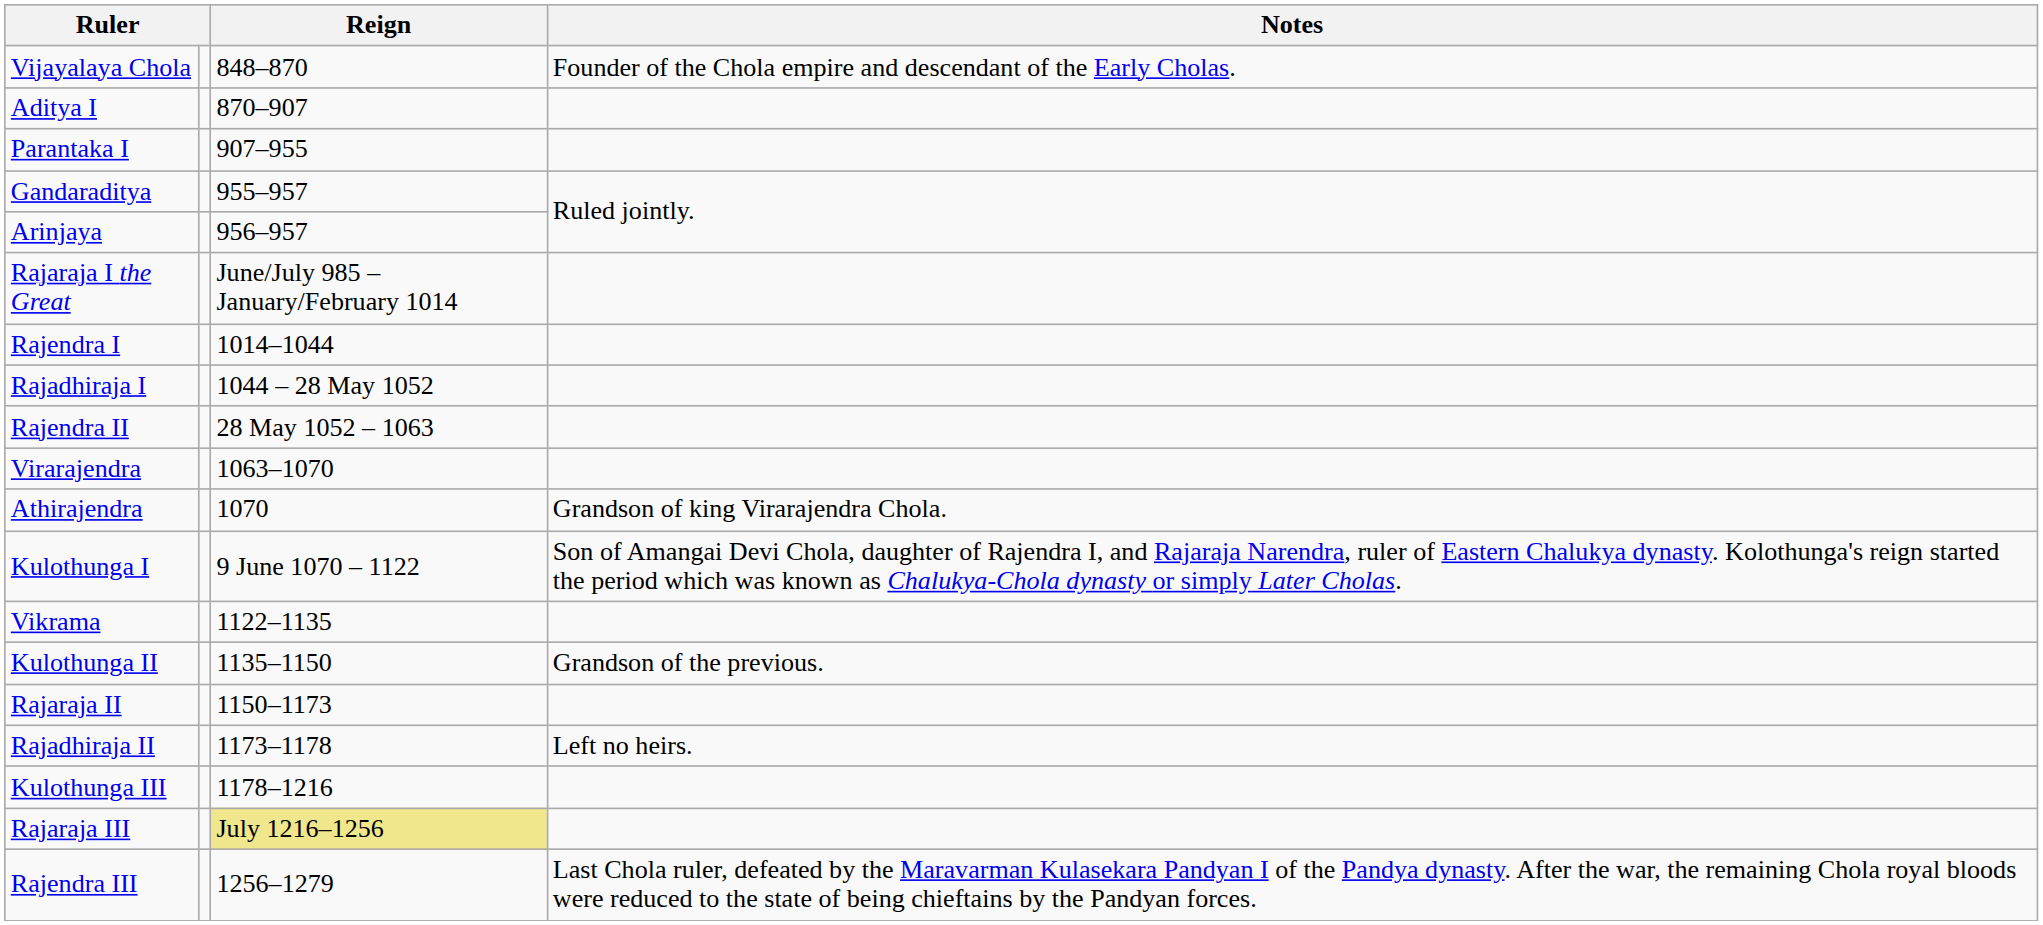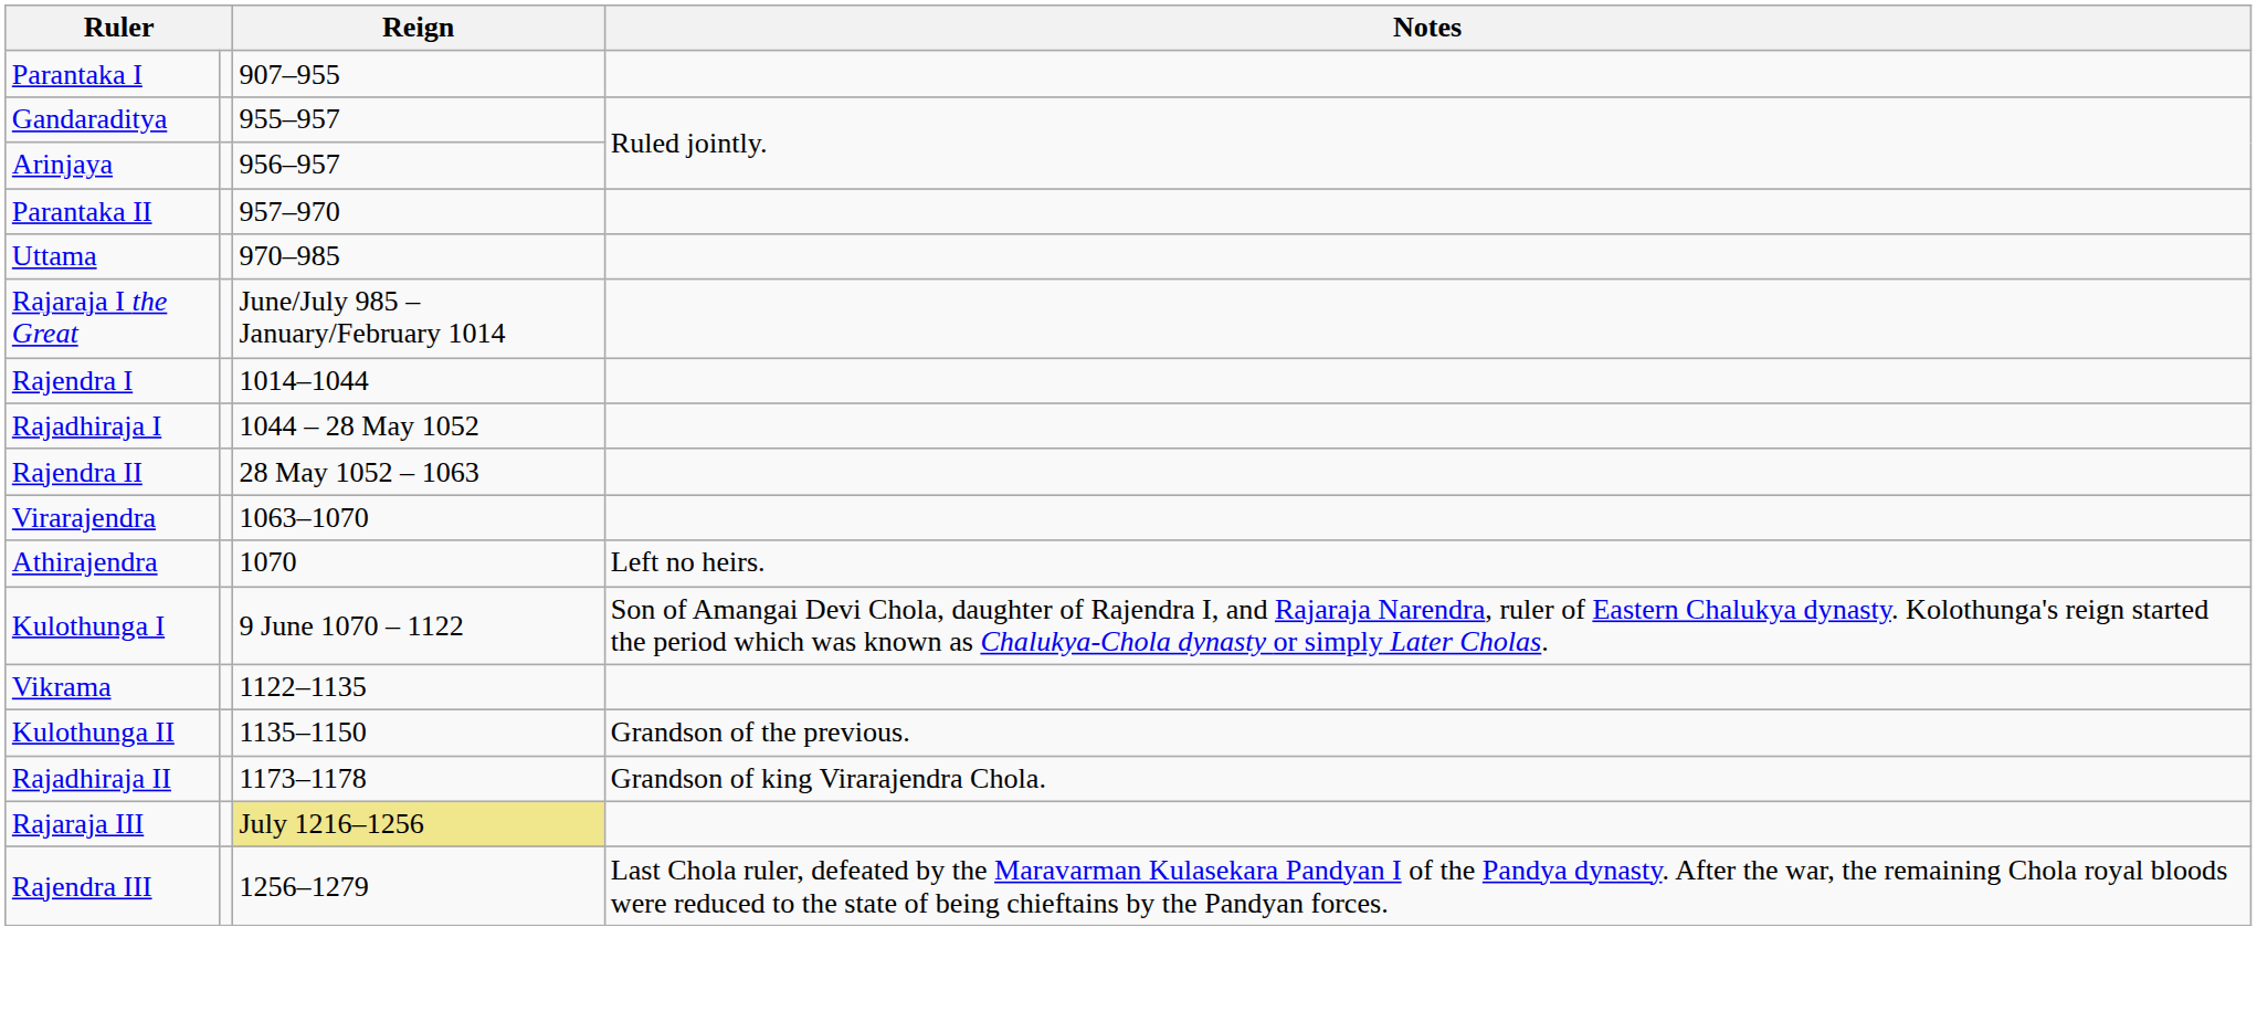- row: Vijayalaya Chola | 848–870 | Founder of the Chola empire and descendant of the Early Cholas.
- row: Aditya I | 870–907
+ row: Parantaka II | 957–970
+ row: Uttama | 970–985
Athirajendra | Notes: Grandson of king Virarajendra Chola. -> Left no heirs.
- row: Rajaraja II | 1150–1173
Rajadhiraja II | Notes: Left no heirs. -> Grandson of king Virarajendra Chola.
- row: Kulothunga III | 1178–1216
